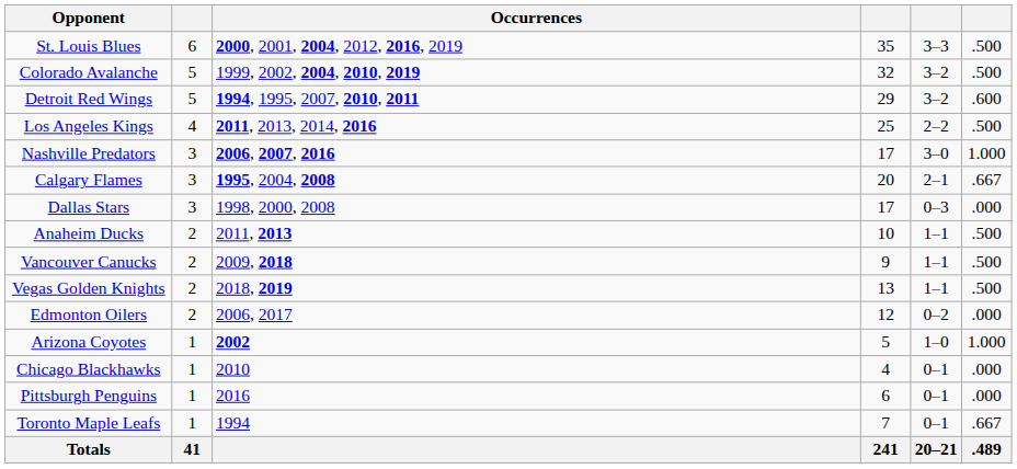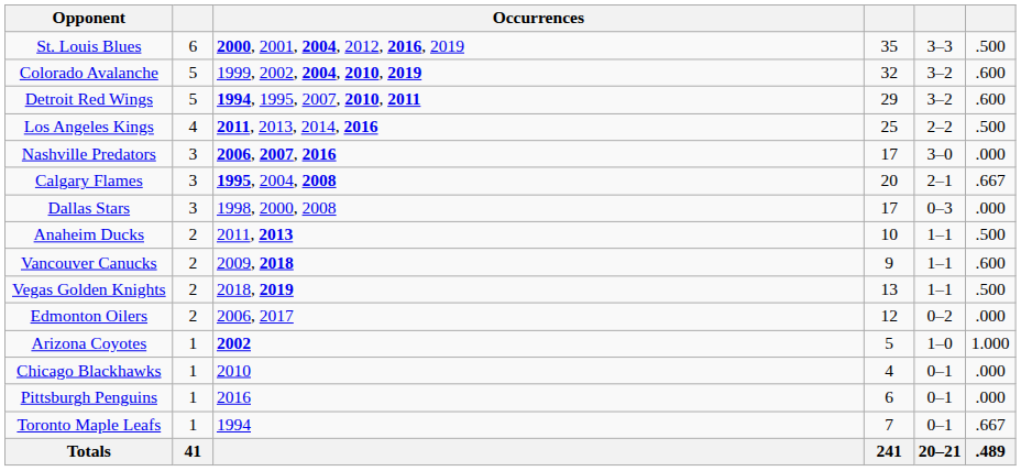Colorado Avalanche | column 6: .500 -> .600
Nashville Predators | column 6: 1.000 -> .000
Vancouver Canucks | column 6: .500 -> .600
